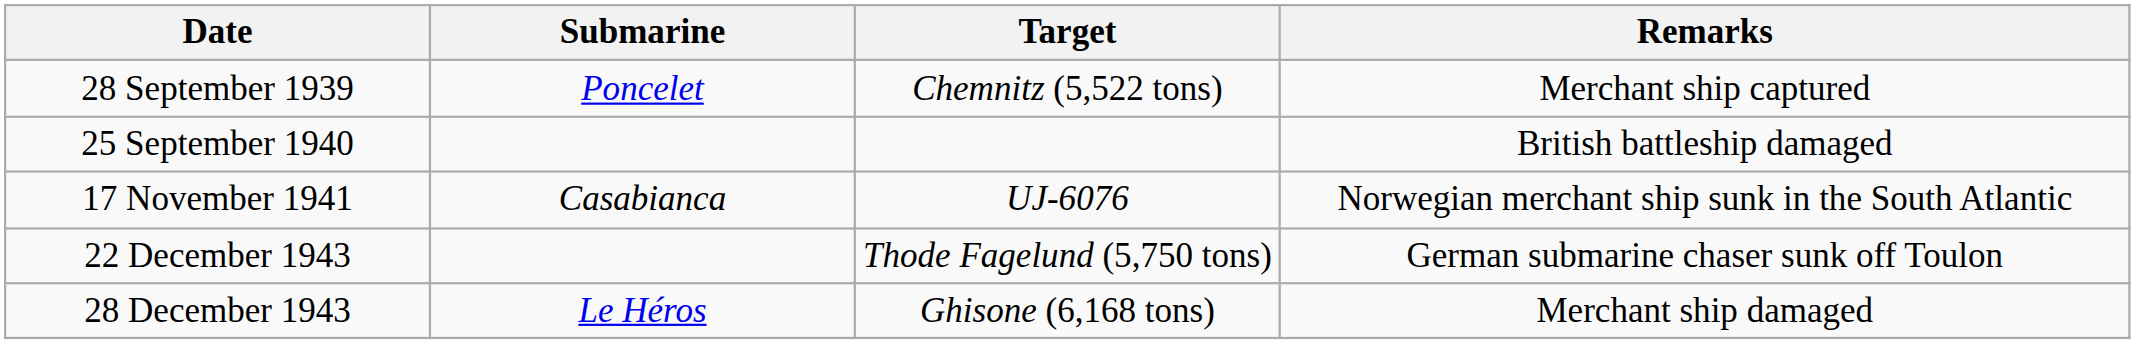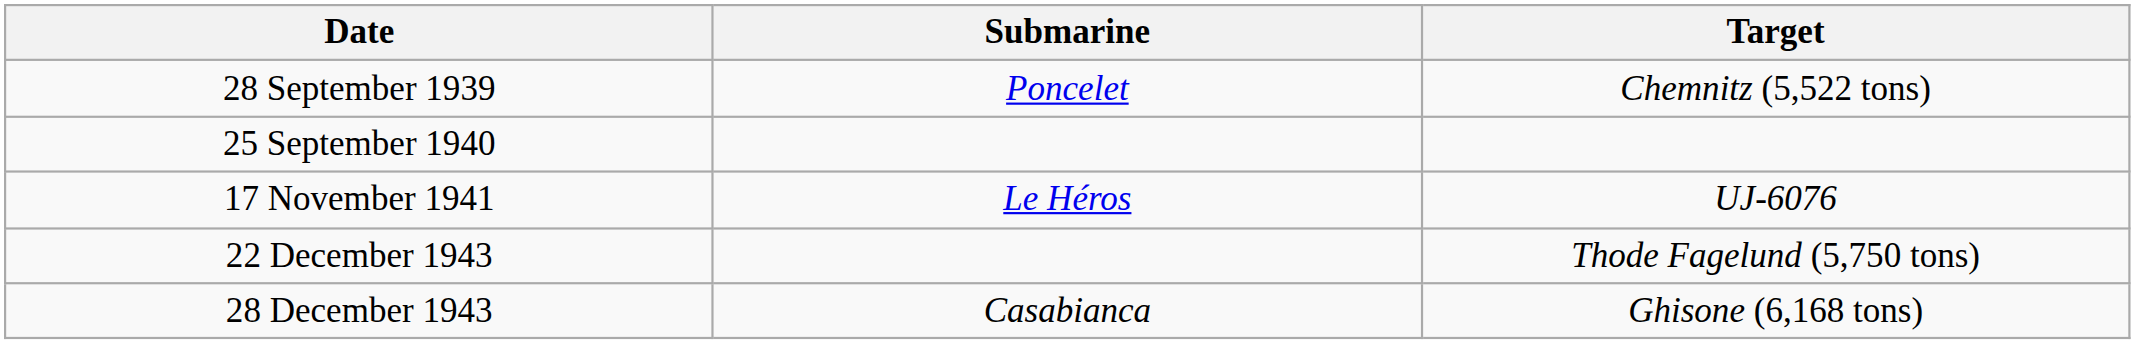- column: Remarks | Merchant ship captured | British battleship damaged | Norwegian merchant ship sunk in the South Atlantic | German submarine chaser sunk off Toulon | Merchant ship damaged
17 November 1941 | Submarine: Casabianca -> Le Héros
28 December 1943 | Submarine: Le Héros -> Casabianca
